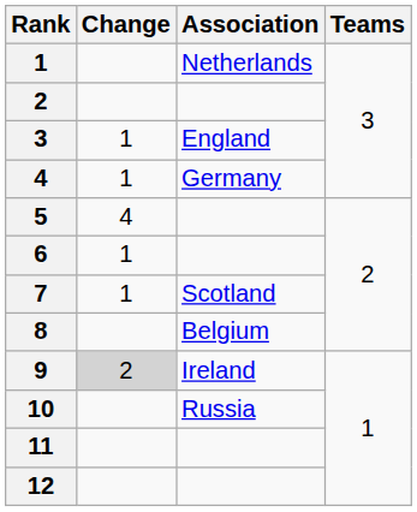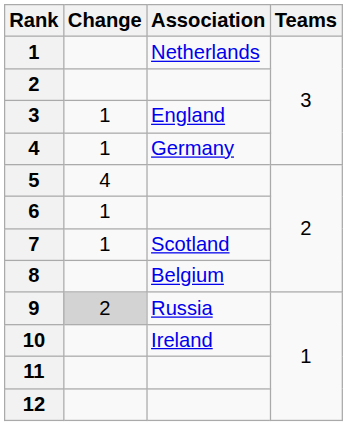9 | Association: Ireland -> Russia
10 | Association: Russia -> Ireland
